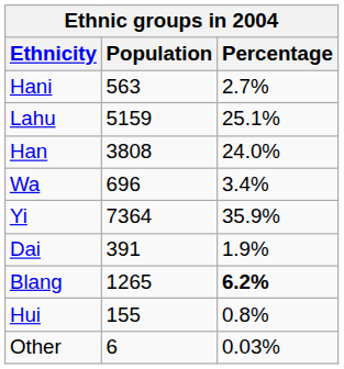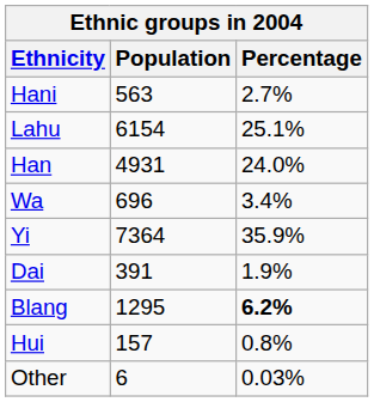Lahu | Population: 5159 -> 6154
Han | Population: 3808 -> 4931
Blang | Population: 1265 -> 1295
Hui | Population: 155 -> 157
